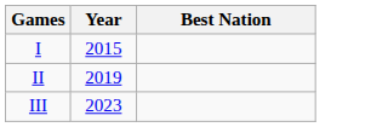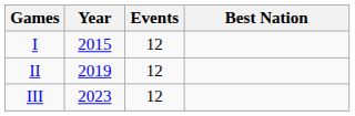+ column: Events | 12 | 12 | 12
